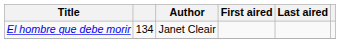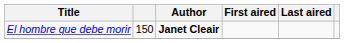El hombre que debe morir | column 2: 134 -> 150
El hombre que debe morir | Author: normal -> bold
